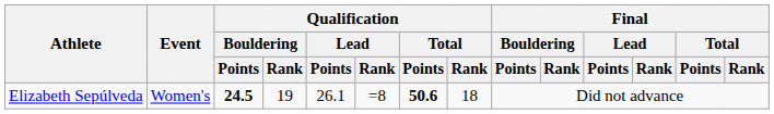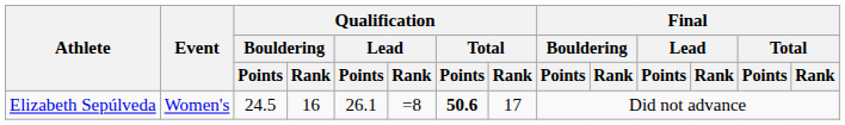Elizabeth Sepúlveda | Qualification / Bouldering / Points: bold -> normal
Elizabeth Sepúlveda | Qualification / Bouldering / Rank: 19 -> 16
Elizabeth Sepúlveda | Qualification / Total / Rank: 18 -> 17
